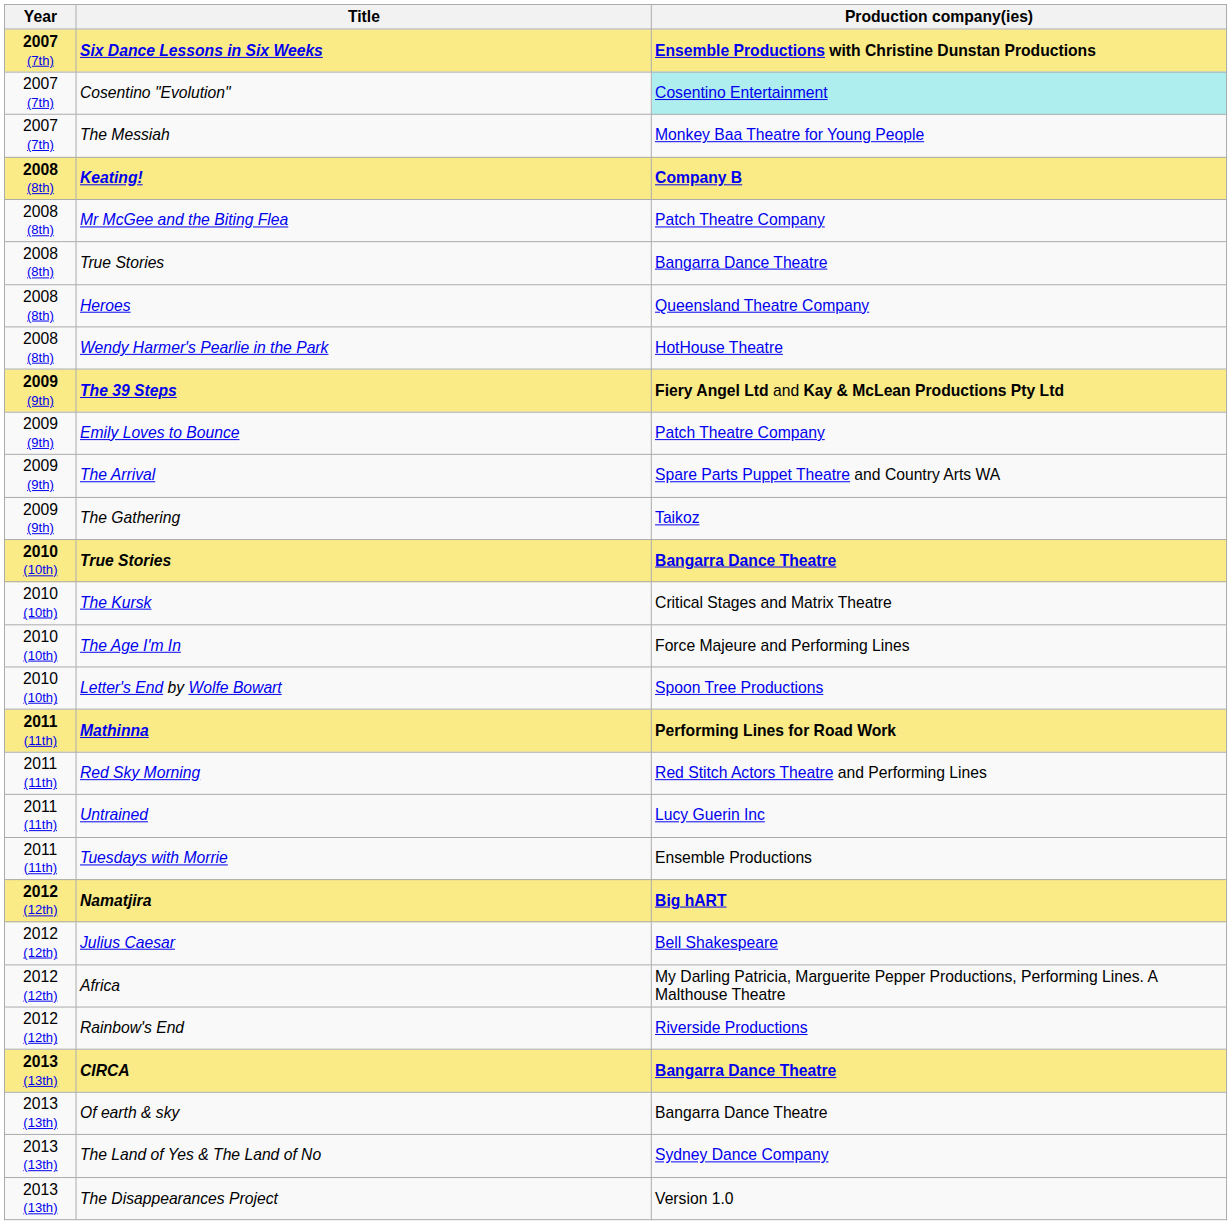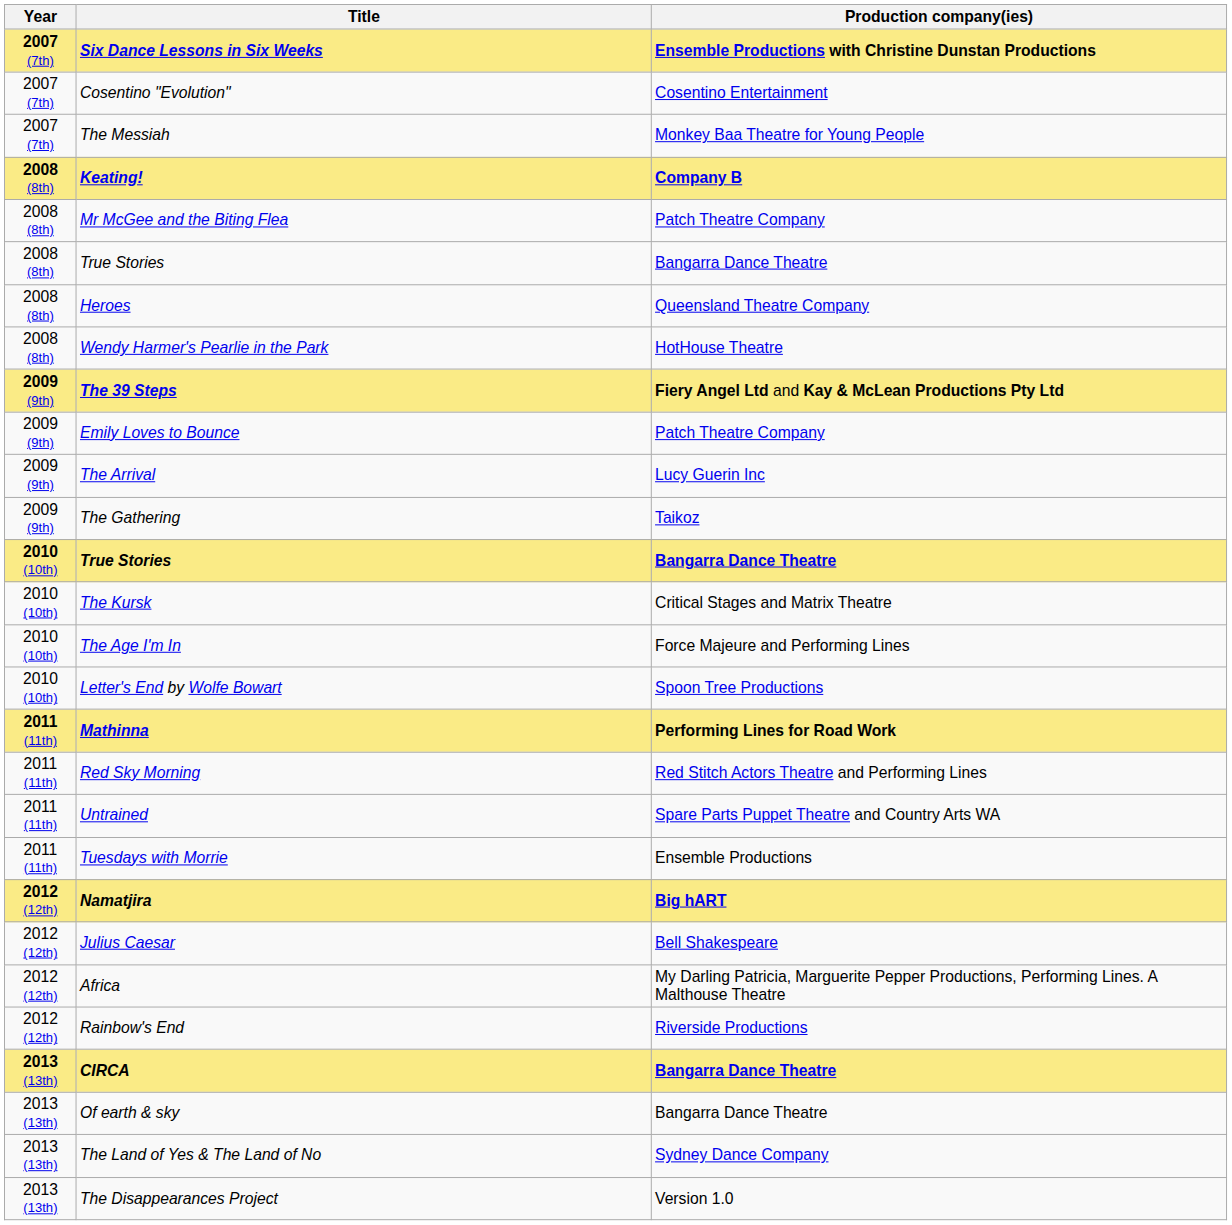Cosentino "Evolution" | Production company(ies): paleturquoise background -> no background
The Arrival | Production company(ies): Spare Parts Puppet Theatre and Country Arts WA -> Lucy Guerin Inc
Untrained | Production company(ies): Lucy Guerin Inc -> Spare Parts Puppet Theatre and Country Arts WA
